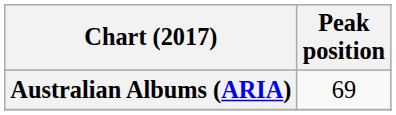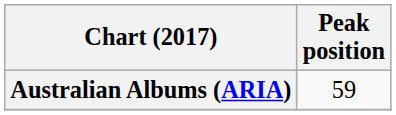Australian Albums (ARIA) | Peak position: 69 -> 59
